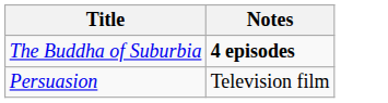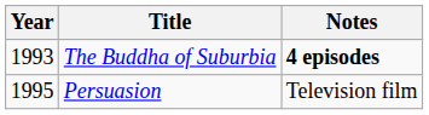+ column: Year | 1993 | 1995
